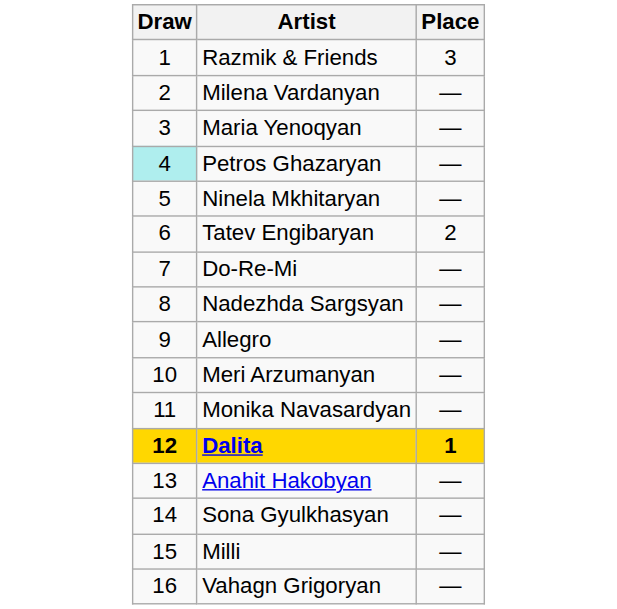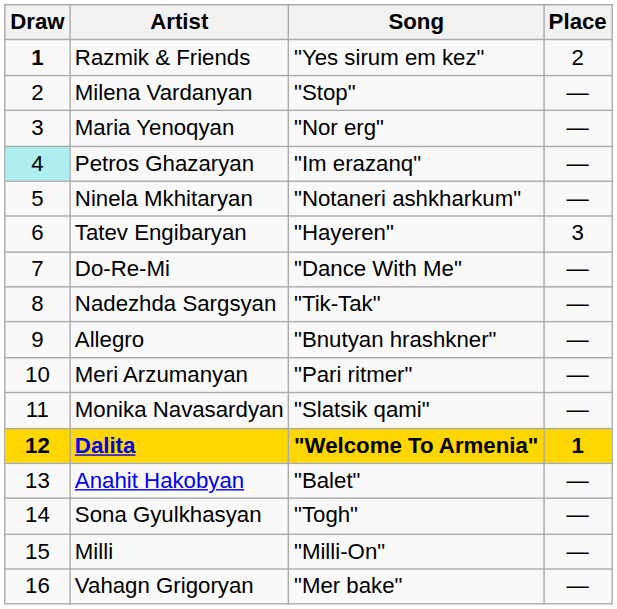+ column: Song | "Yes sirum em kez" | "Stop" | "Nor erg" | "Im erazanq" | "Notaneri ashkharkum" | "Hayeren" | "Dance With Me" | "Tik-Tak" | "Bnutyan hrashkner" | "Pari ritmer" | "Slatsik qami" | "Welcome To Armenia" | "Balet" | "Togh" | "Milli-On" | "Mer bake"
Razmik & Friends | Draw: normal -> bold
Razmik & Friends | Place: 3 -> 2
Tatev Engibaryan | Place: 2 -> 3
